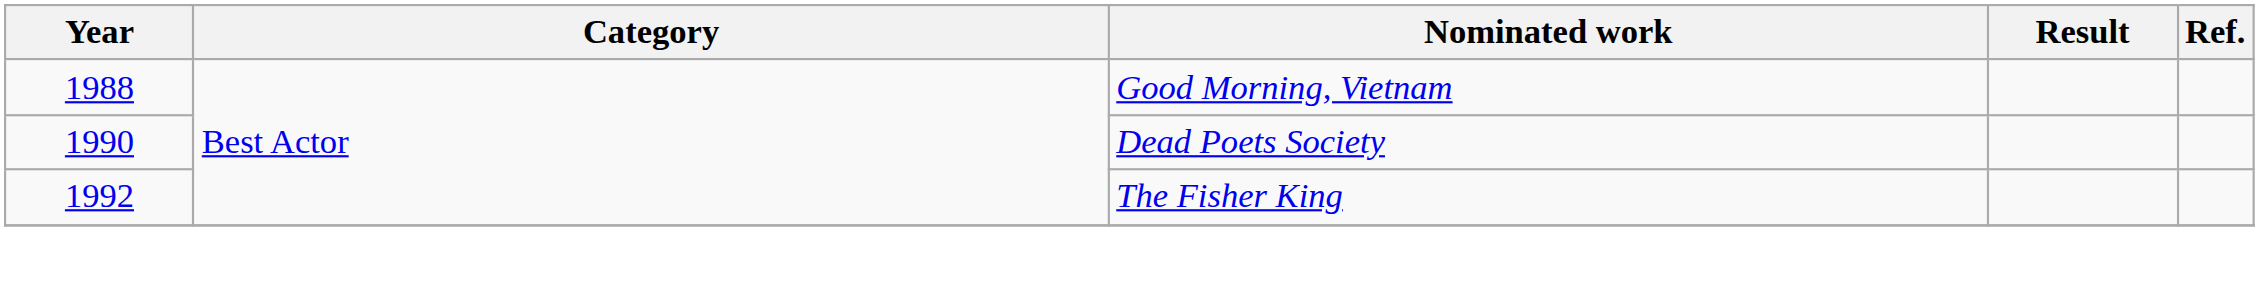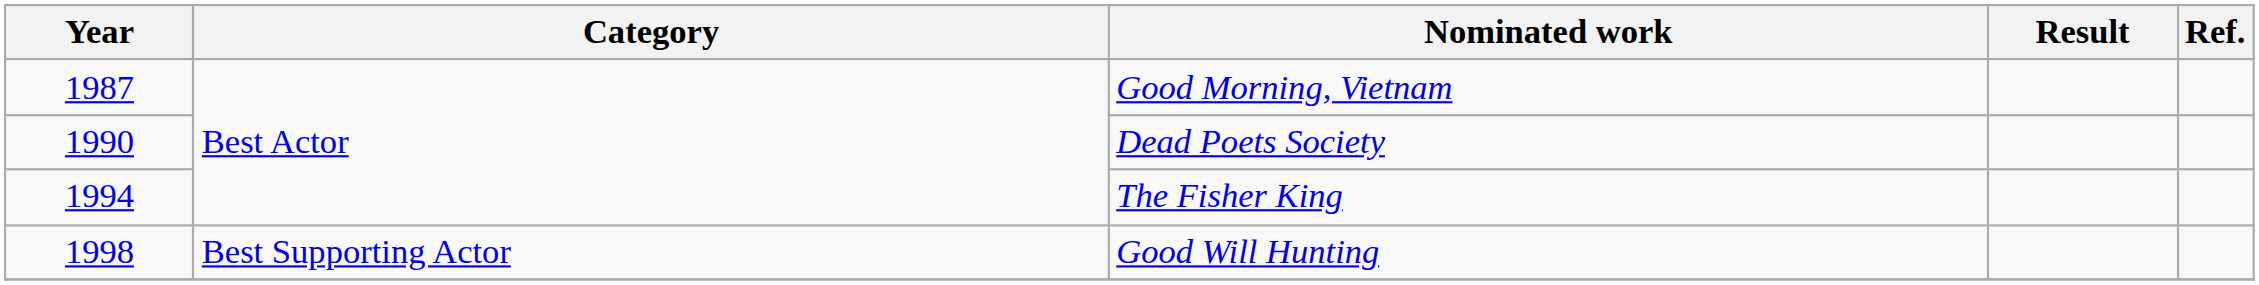Good Morning, Vietnam | Year: 1988 -> 1987
The Fisher King | Year: 1992 -> 1994
+ row: 1998 | Best Supporting Actor | Good Will Hunting
